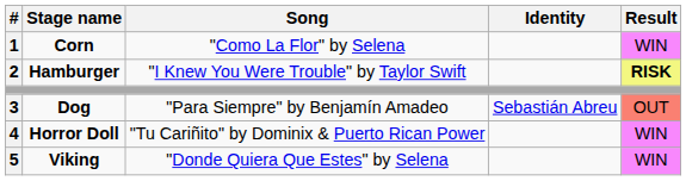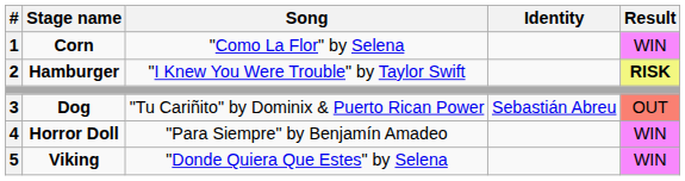Dog | Song: "Para Siempre" by Benjamín Amadeo -> "Tu Cariñito" by Dominix & Puerto Rican Power
Horror Doll | Song: "Tu Cariñito" by Dominix & Puerto Rican Power -> "Para Siempre" by Benjamín Amadeo
